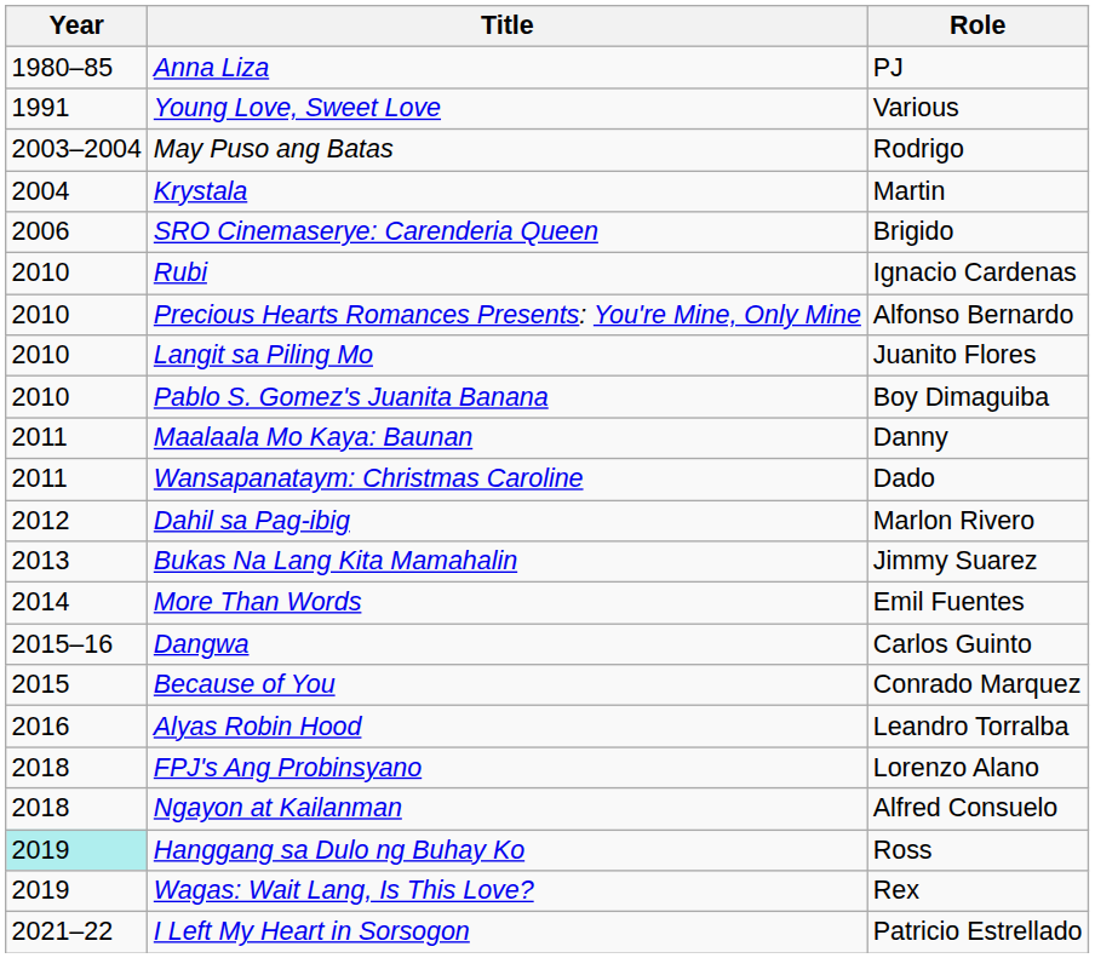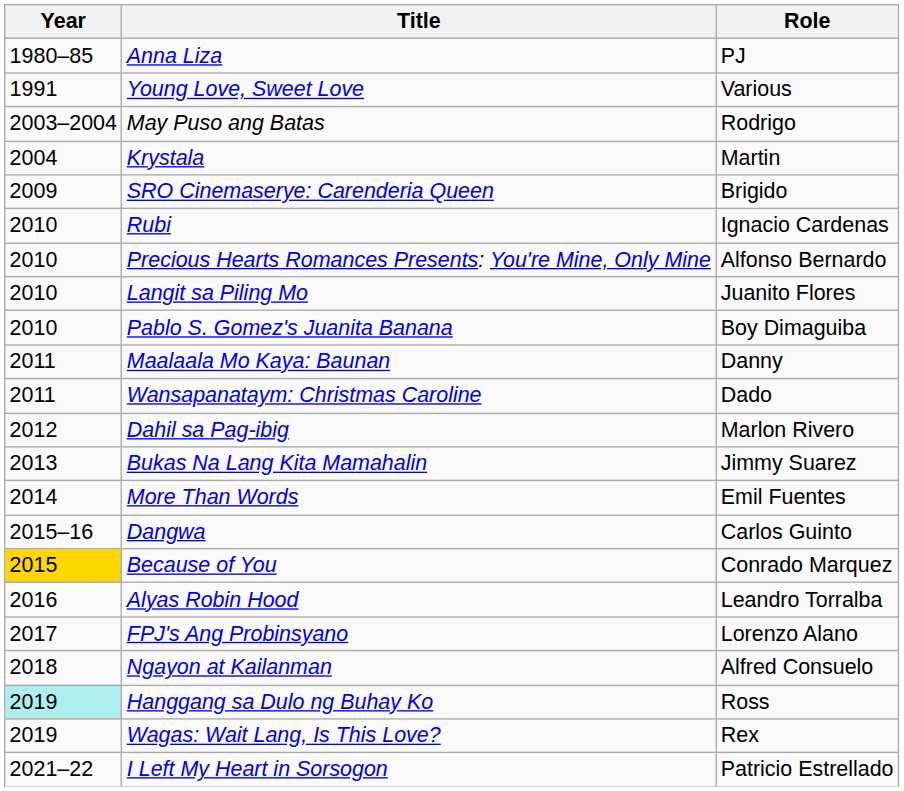SRO Cinemaserye: Carenderia Queen | Year: 2006 -> 2009
Because of You | Year: no background -> gold background
FPJ's Ang Probinsyano | Year: 2018 -> 2017
